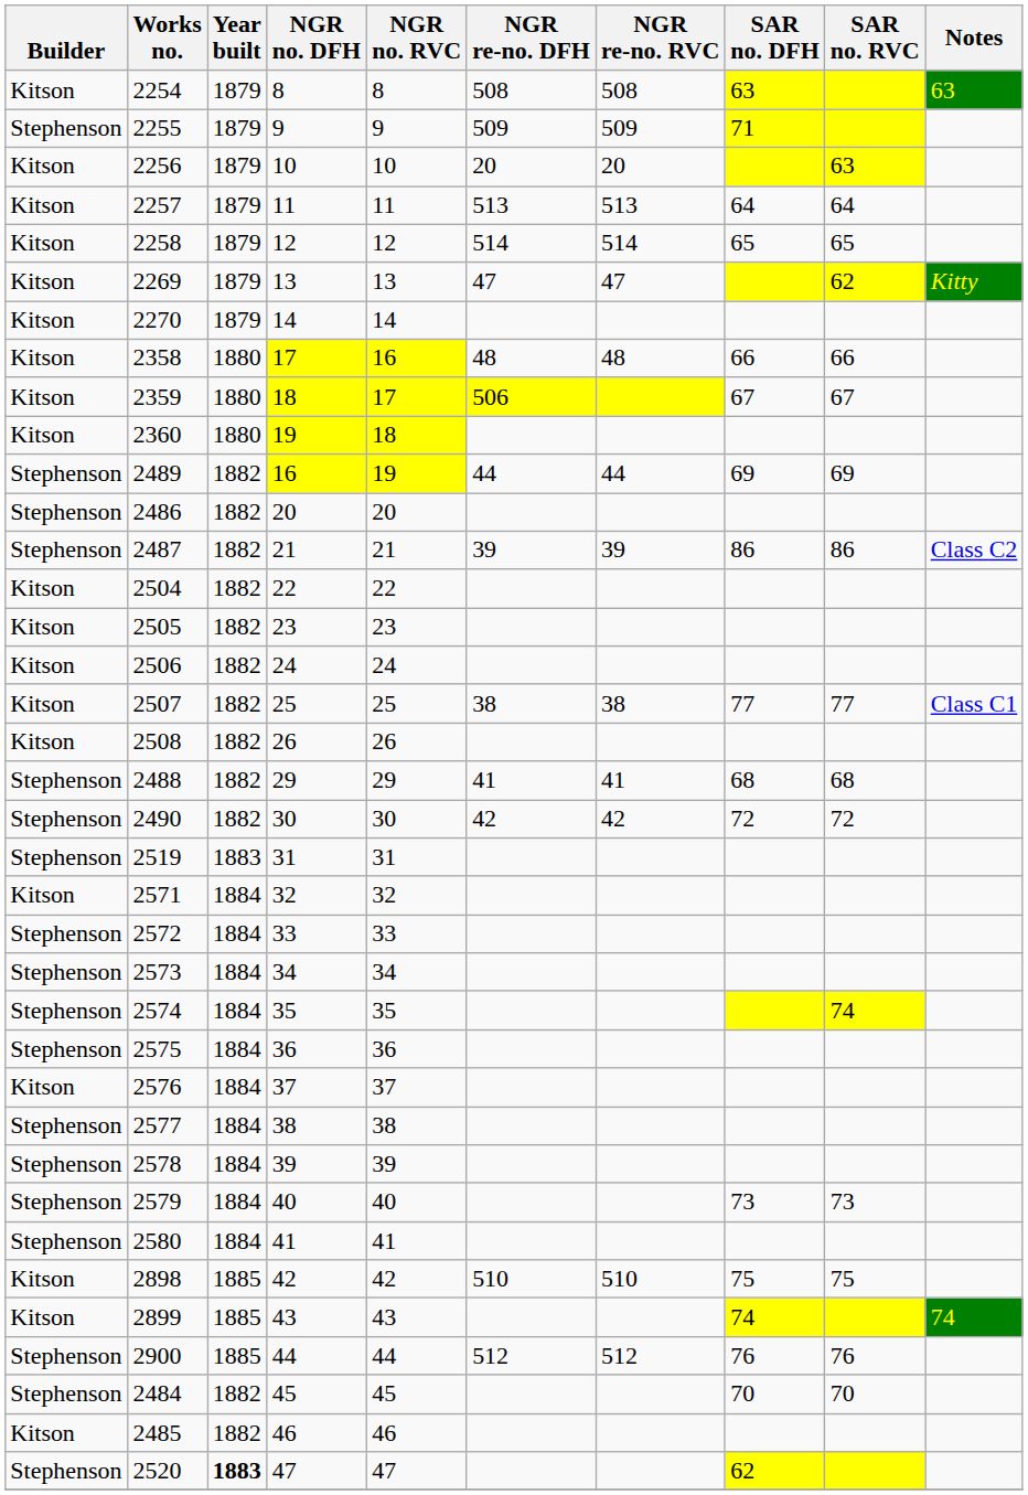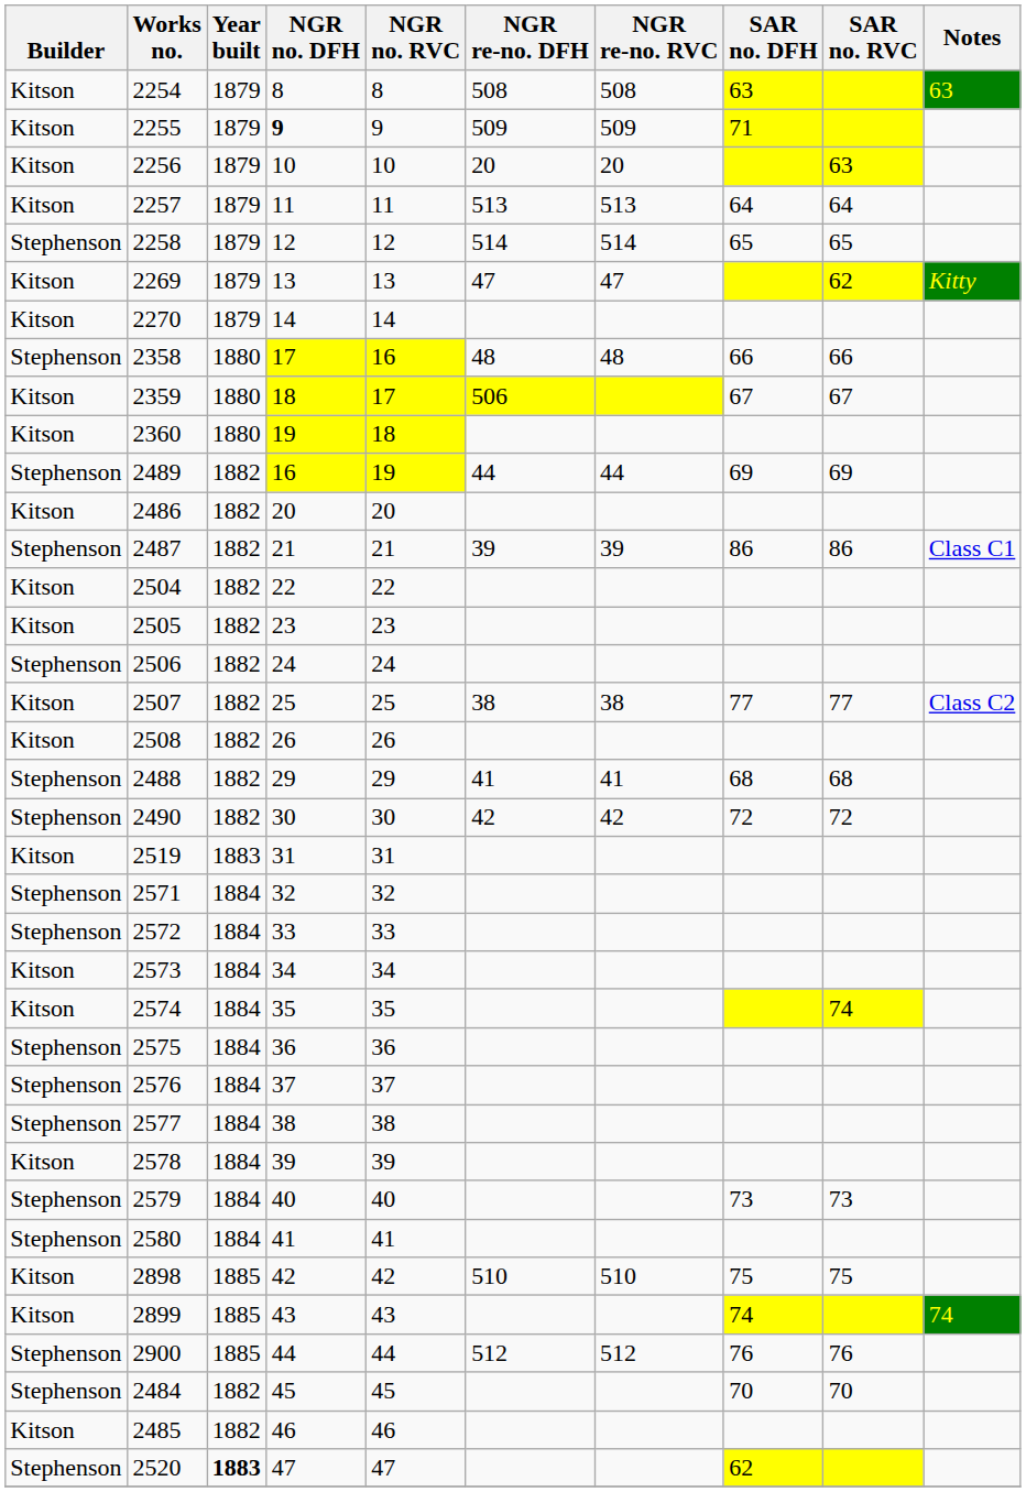2255 | Builder: Stephenson -> Kitson
2255 | NGR no. DFH: normal -> bold
2258 | Builder: Kitson -> Stephenson
2358 | Builder: Kitson -> Stephenson
2486 | Builder: Stephenson -> Kitson
2487 | Notes: Class C2 -> Class C1
2506 | Builder: Kitson -> Stephenson
2507 | Notes: Class C1 -> Class C2
2519 | Builder: Stephenson -> Kitson
2571 | Builder: Kitson -> Stephenson
2573 | Builder: Stephenson -> Kitson
2574 | Builder: Stephenson -> Kitson
2576 | Builder: Kitson -> Stephenson
2578 | Builder: Stephenson -> Kitson
